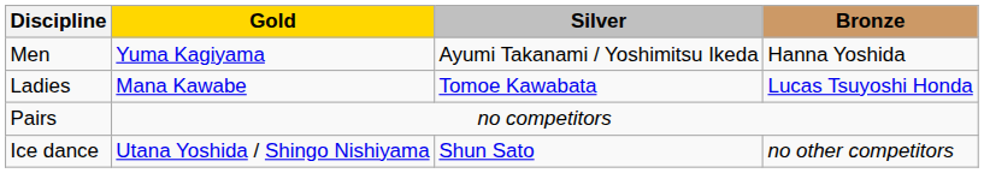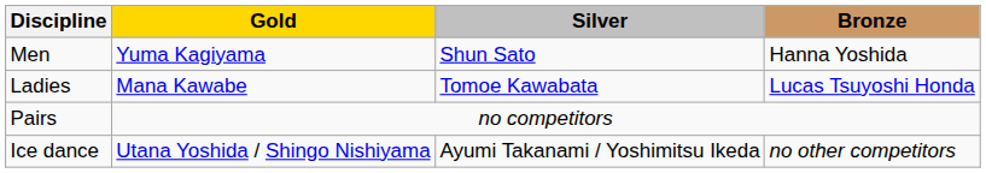Men | Silver: Ayumi Takanami / Yoshimitsu Ikeda -> Shun Sato
Ice dance | Silver: Shun Sato -> Ayumi Takanami / Yoshimitsu Ikeda
